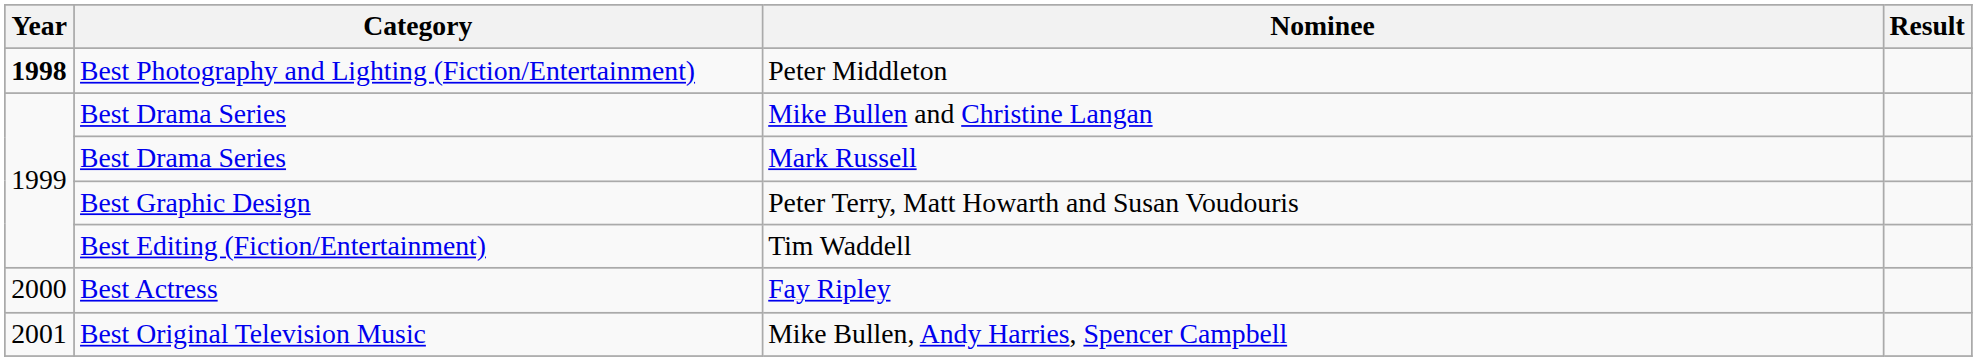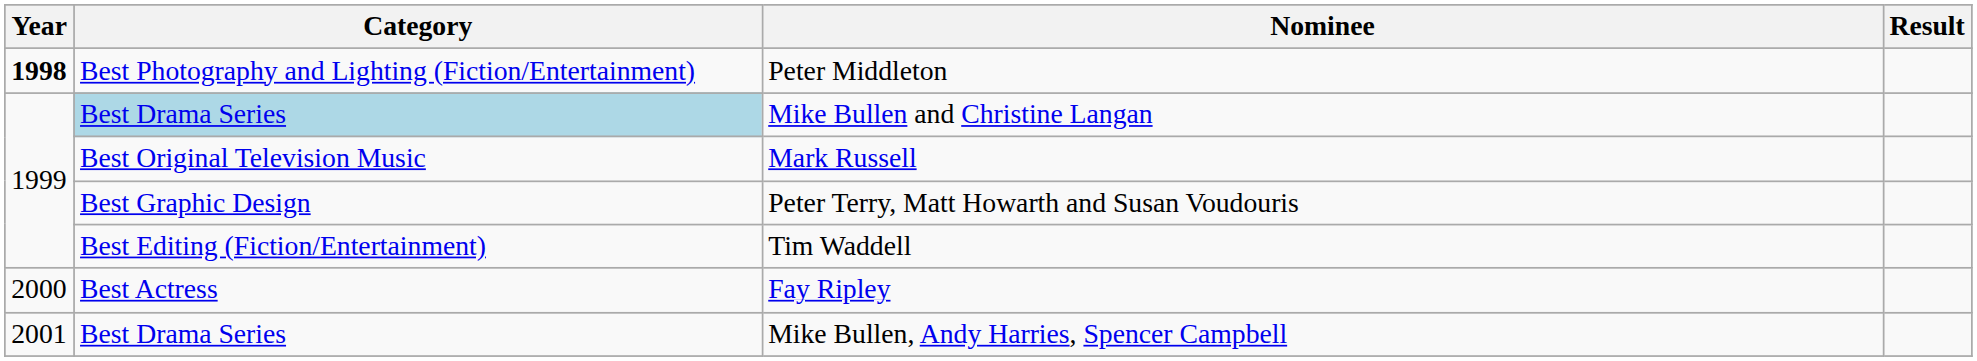Mike Bullen and Christine Langan | Category: no background -> lightblue background
Mark Russell | Category: Best Drama Series -> Best Original Television Music
Mike Bullen, Andy Harries, Spencer Campbell | Category: Best Original Television Music -> Best Drama Series
